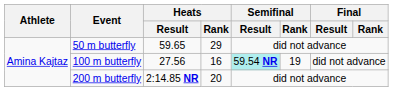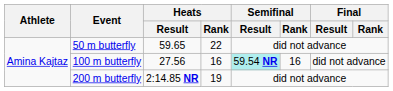50 m butterfly | Heats / Rank: 29 -> 22
100 m butterfly | Semifinal / Rank: 19 -> 16
200 m butterfly | Heats / Rank: 20 -> 19
